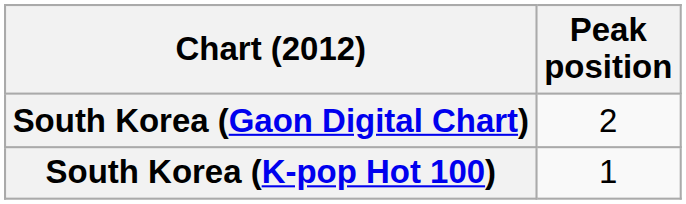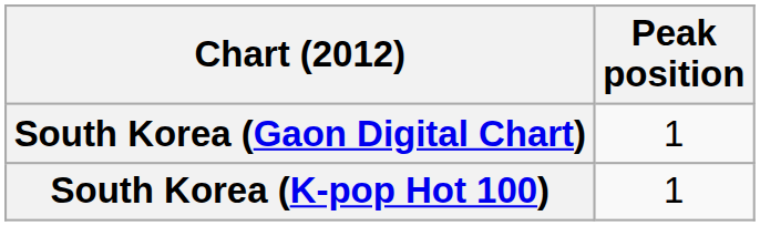South Korea (Gaon Digital Chart) | Peak position: 2 -> 1
